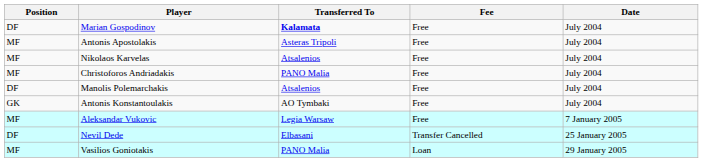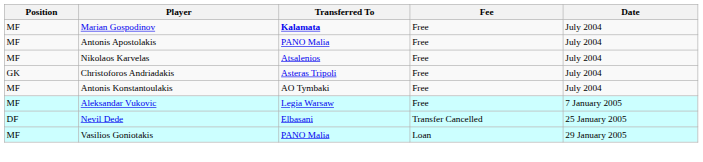Marian Gospodinov | Position: DF -> MF
Antonis Apostolakis | Transferred To: Asteras Tripoli -> PANO Malia
Christoforos Andriadakis | Position: MF -> GK
Christoforos Andriadakis | Transferred To: PANO Malia -> Asteras Tripoli
- row: DF | Manolis Polemarchakis | Atsalenios | Free | July 2004
Antonis Konstantoulakis | Position: GK -> MF
